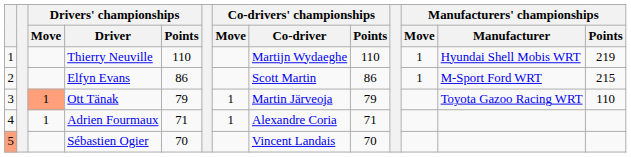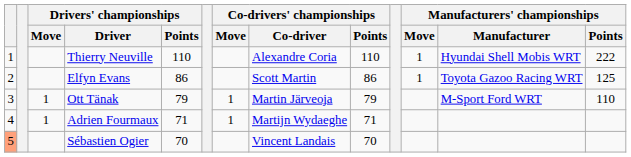Thierry Neuville | Co-drivers' championships / Co-driver: Martijn Wydaeghe -> Alexandre Coria
Thierry Neuville | Manufacturers' championships / Points: 219 -> 222
Elfyn Evans | Manufacturers' championships / Manufacturer: M-Sport Ford WRT -> Toyota Gazoo Racing WRT
Elfyn Evans | Manufacturers' championships / Points: 215 -> 125
Ott Tänak | Drivers' championships / Move: lightsalmon background -> no background
Ott Tänak | Manufacturers' championships / Manufacturer: Toyota Gazoo Racing WRT -> M-Sport Ford WRT
Adrien Fourmaux | Co-drivers' championships / Co-driver: Alexandre Coria -> Martijn Wydaeghe
